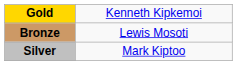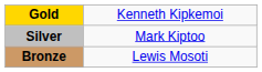rows swapped: Silver <-> Bronze
